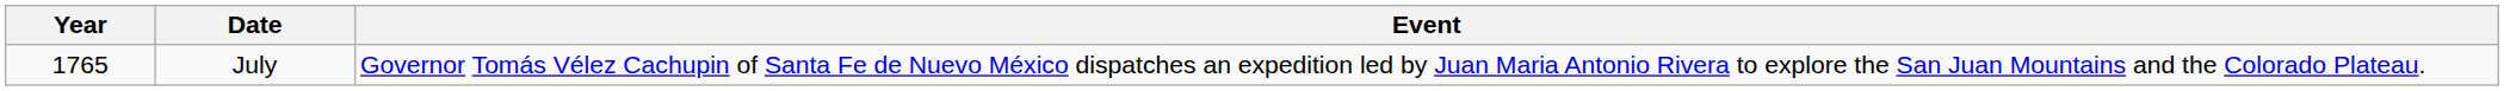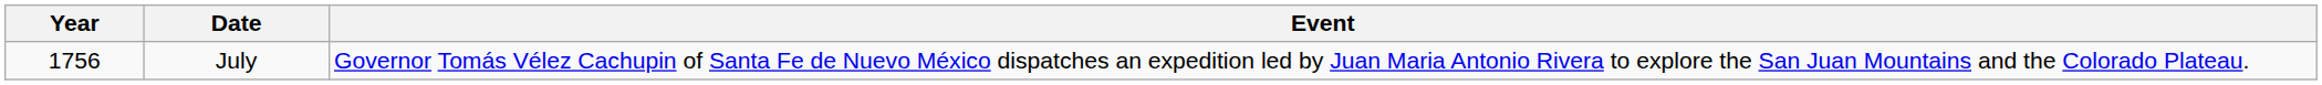July | Year: 1765 -> 1756
